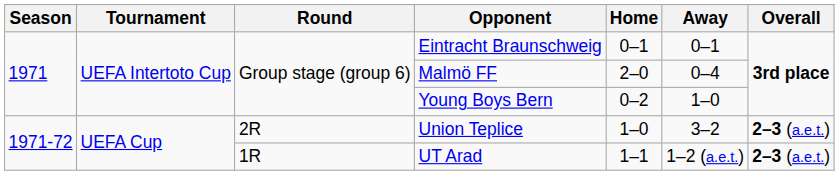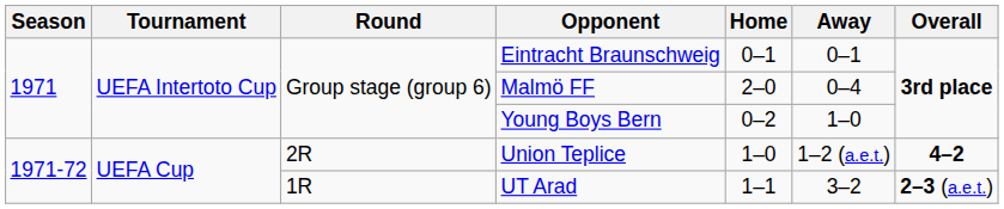Union Teplice | Away: 3–2 -> 1–2 (a.e.t.)
Union Teplice | Overall: 2–3 (a.e.t.) -> 4–2
UT Arad | Away: 1–2 (a.e.t.) -> 3–2
